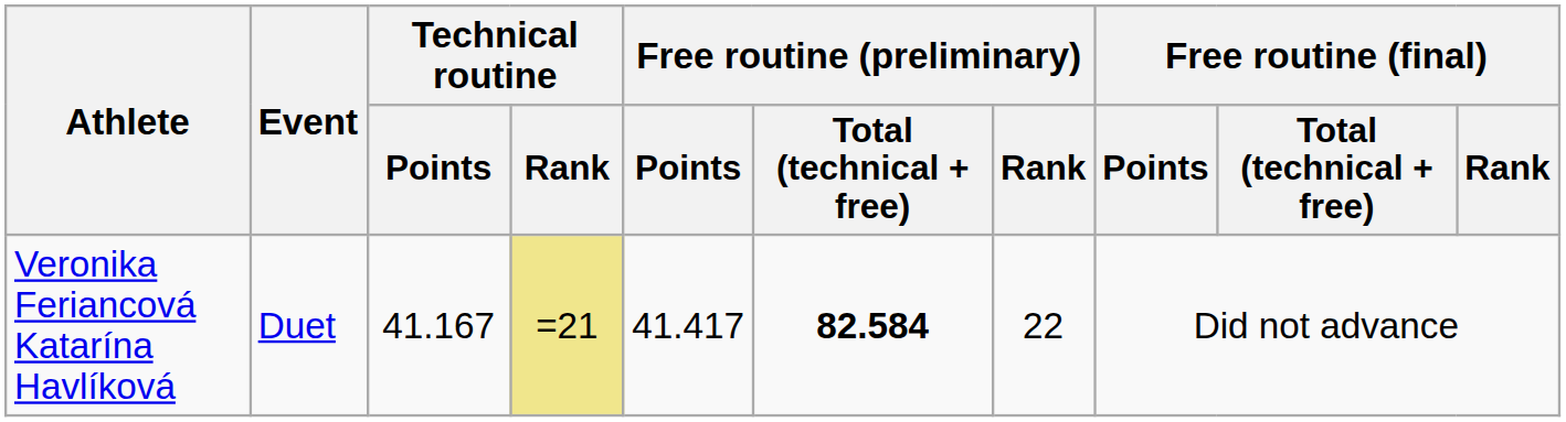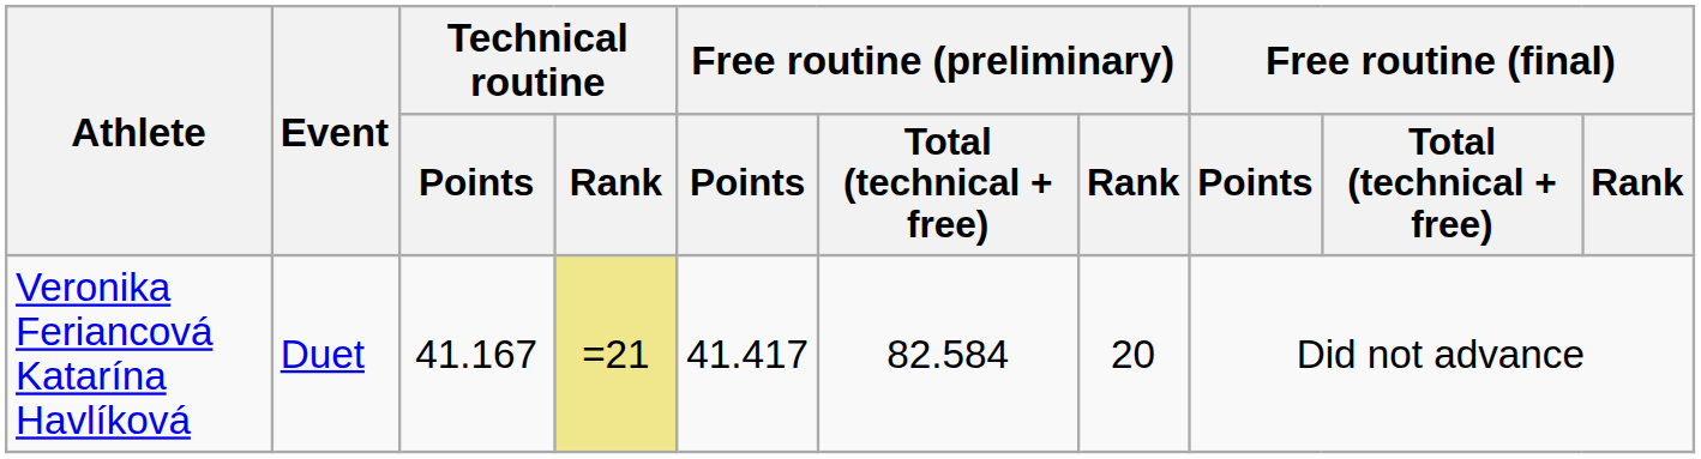Veronika Feriancová Katarína Havlíková | Free routine (preliminary) / Total (technical + free): bold -> normal
Veronika Feriancová Katarína Havlíková | Free routine (preliminary) / Rank: 22 -> 20
